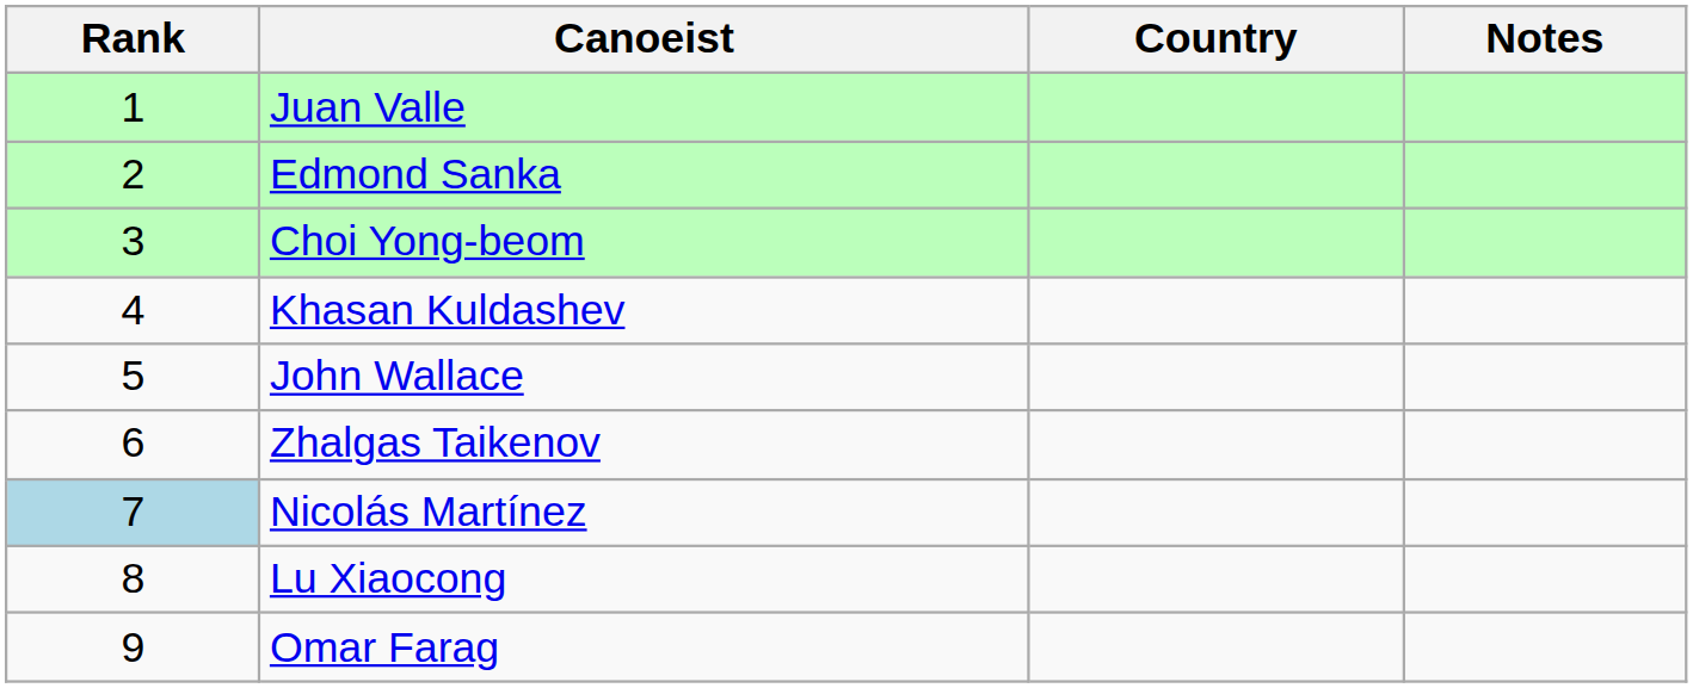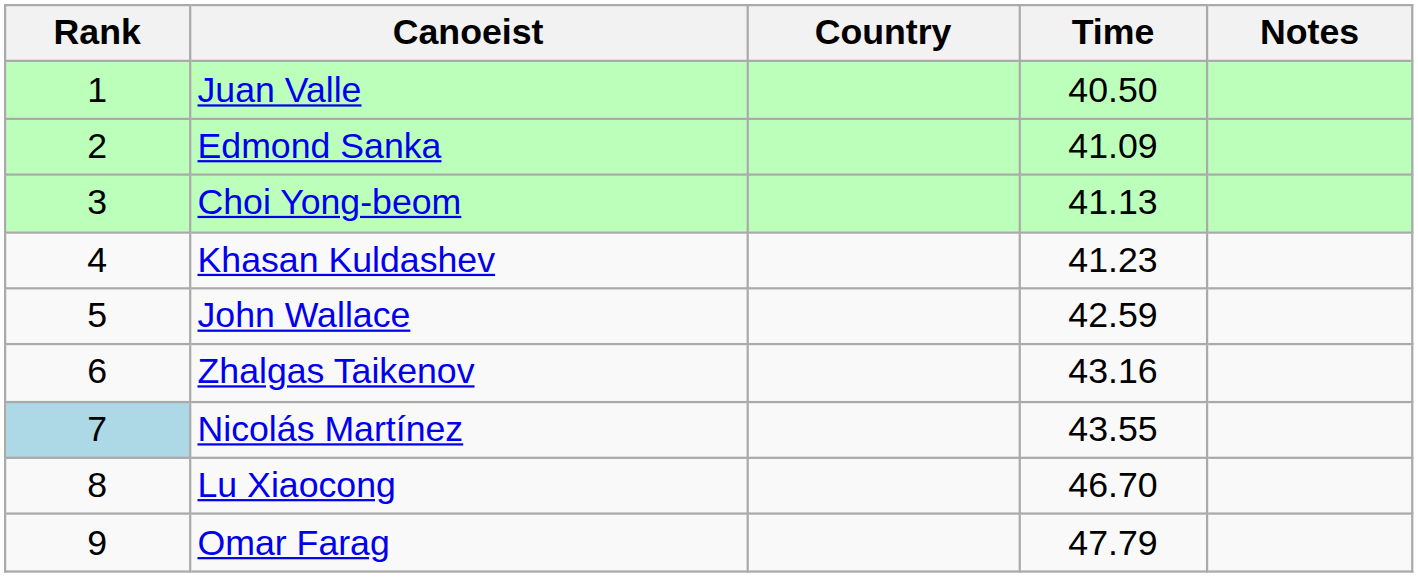+ column: Time | 40.50 | 41.09 | 41.13 | 41.23 | 42.59 | 43.16 | 43.55 | 46.70 | 47.79
